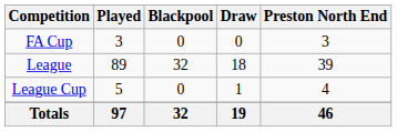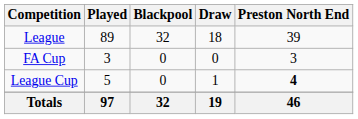rows swapped: League <-> FA Cup
League Cup | Preston North End: normal -> bold
